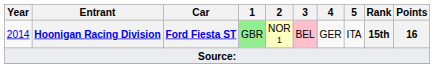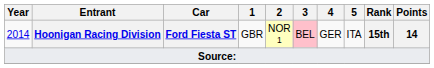2014 | 1: lightgreen background -> no background
2014 | Points: 16 -> 14
